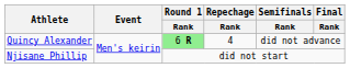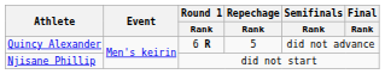Quincy Alexander | Round 1 / Rank: lightgreen background -> no background
Quincy Alexander | Repechage / Rank: 4 -> 5
